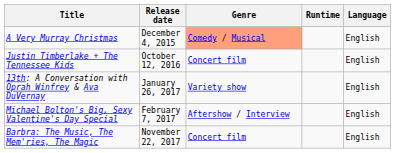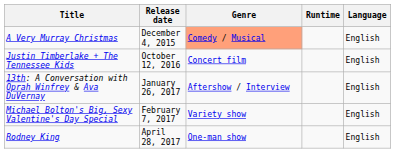13th: A Conversation with Oprah Winfrey & Ava DuVernay | Genre: Variety show -> Aftershow / Interview
Michael Bolton's Big, Sexy Valentine's Day Special | Genre: Aftershow / Interview -> Variety show
+ row: Rodney King | April 28, 2017 | One-man show | English
- row: Barbra: The Music, The Mem'ries, The Magic | November 22, 2017 | Concert film | English
